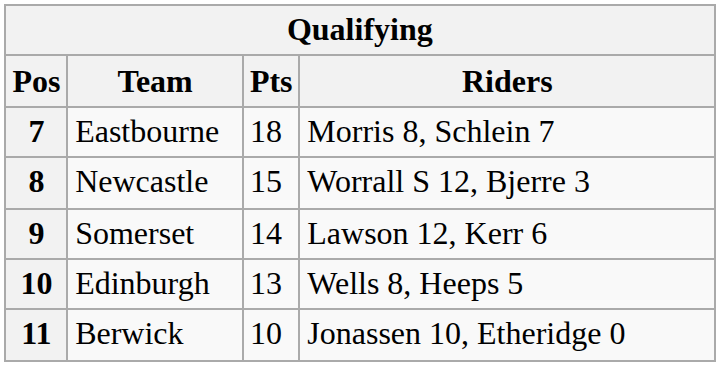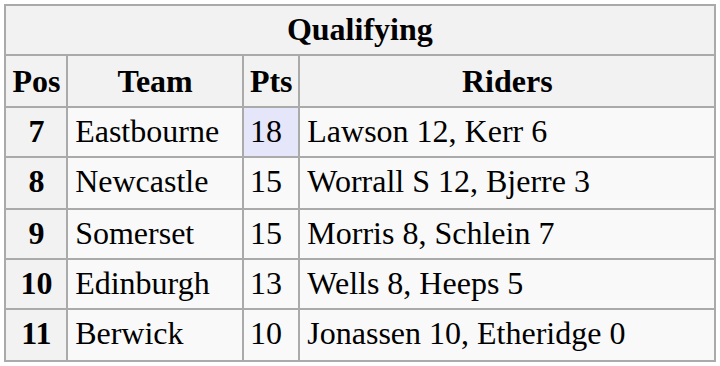Eastbourne | Pts: no background -> lavender background
Eastbourne | Riders: Morris 8, Schlein 7 -> Lawson 12, Kerr 6
Somerset | Pts: 14 -> 15
Somerset | Riders: Lawson 12, Kerr 6 -> Morris 8, Schlein 7
